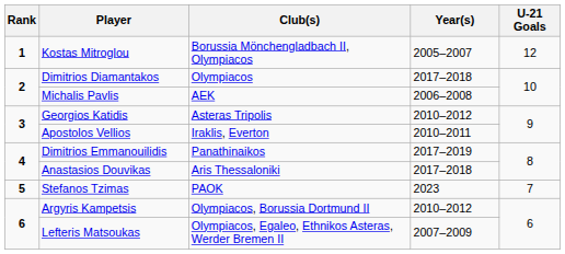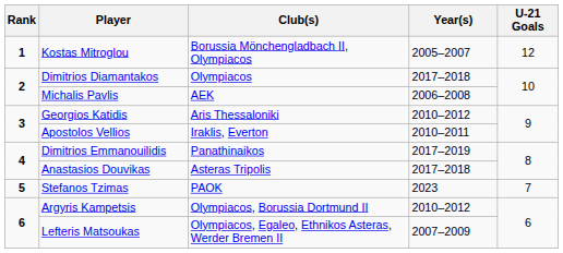Georgios Katidis | Club(s): Asteras Tripolis -> Aris Thessaloniki
Anastasios Douvikas | Club(s): Aris Thessaloniki -> Asteras Tripolis
